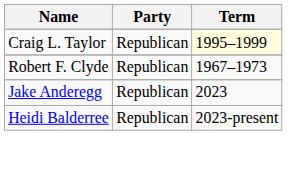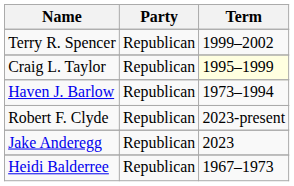+ row: Terry R. Spencer | Republican | 1999–2002
+ row: Haven J. Barlow | Republican | 1973–1994
Robert F. Clyde | Term: 1967–1973 -> 2023-present
Heidi Balderree | Term: 2023-present -> 1967–1973
